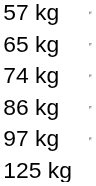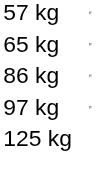- row: 74 kg
